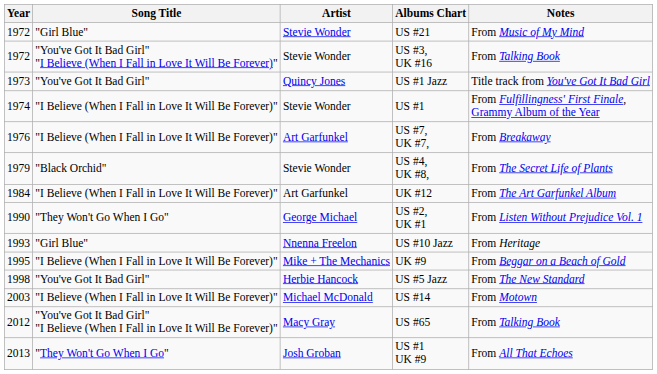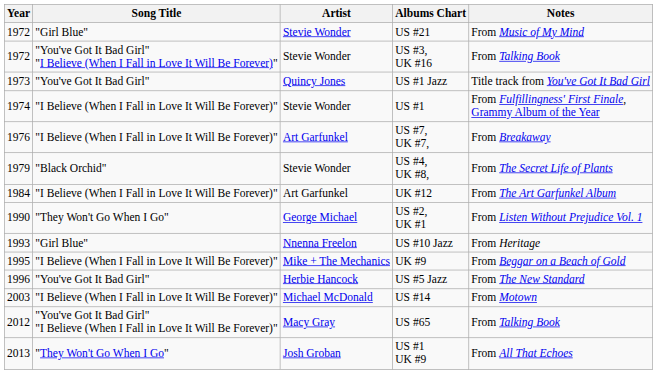US #5 Jazz | Year: 1998 -> 1996
